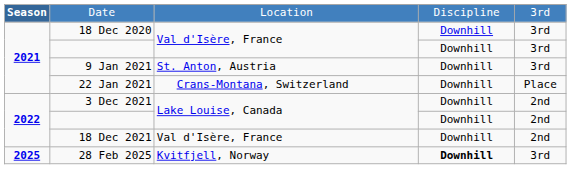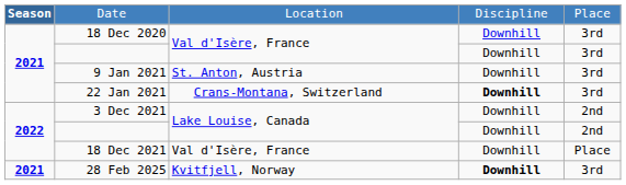Date | column 5: 3rd -> Place
22 Jan 2021 | column 4: normal -> bold
22 Jan 2021 | column 5: Place -> 3rd
18 Dec 2021 | column 5: 2nd -> Place
28 Feb 2025 | Season: 2025 -> 2021
